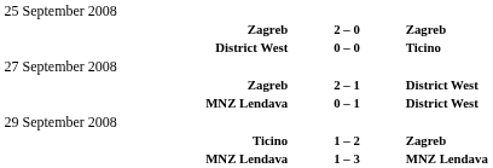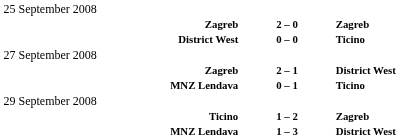MNZ Lendava / 0 – 1 | column 3: District West -> Ticino
MNZ Lendava / 1 – 3 | column 3: MNZ Lendava -> District West
